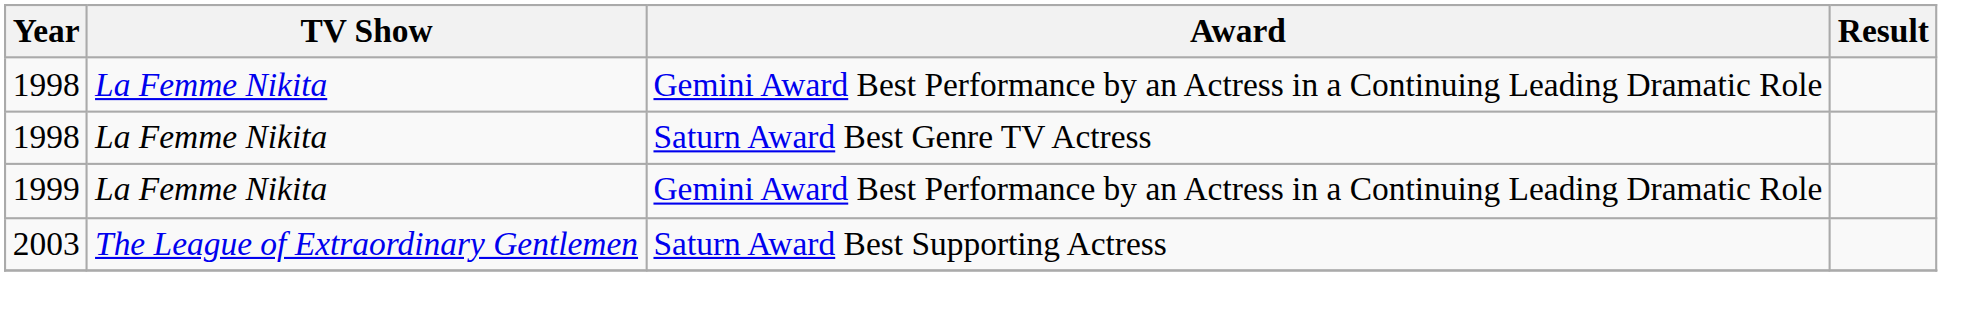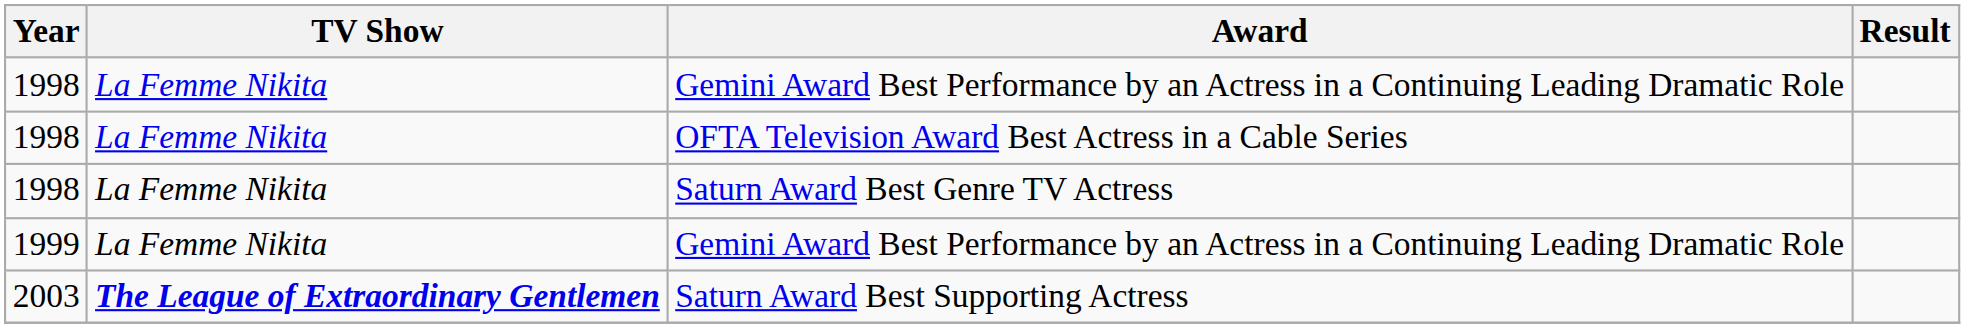+ row: 1998 | La Femme Nikita | OFTA Television Award Best Actress in a Cable Series
Saturn Award Best Supporting Actress | TV Show: normal -> bold
